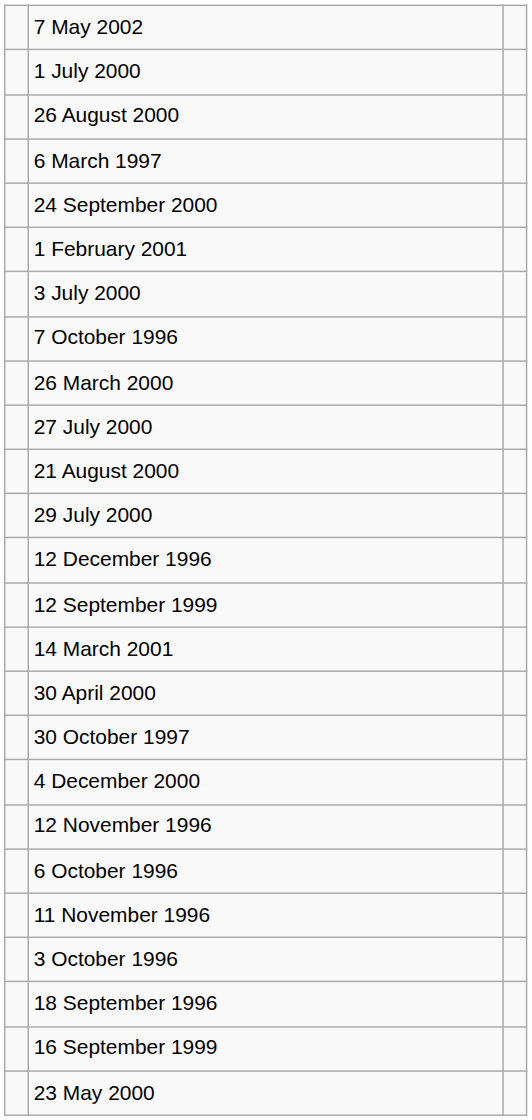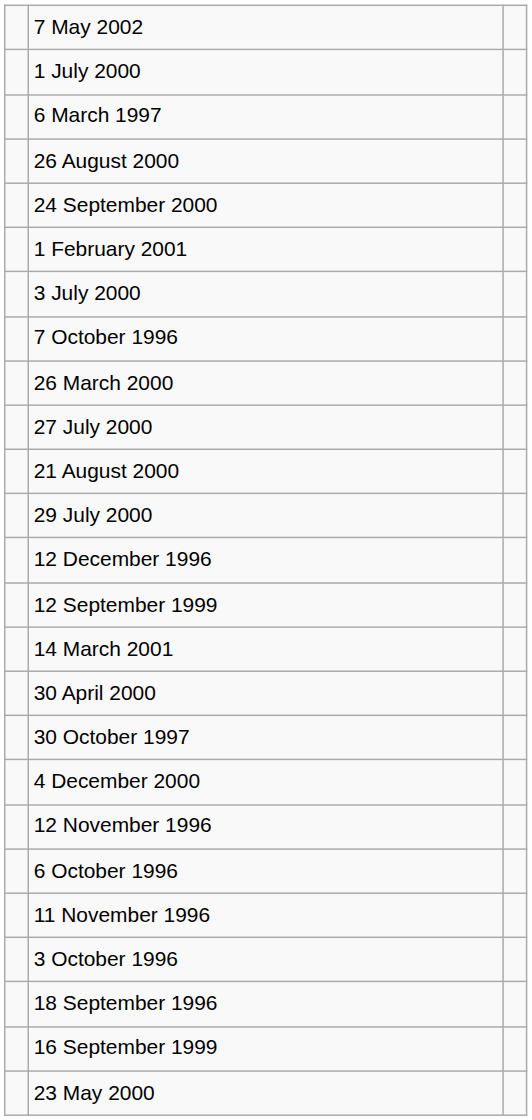rows swapped: 6 March 1997 <-> 26 August 2000
